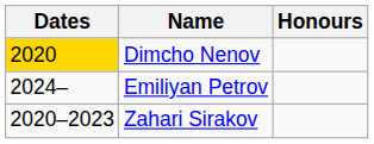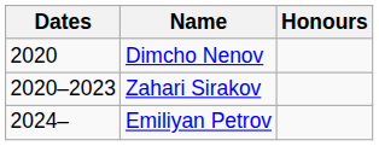Dimcho Nenov | Dates: gold background -> no background
rows swapped: Zahari Sirakov <-> Emiliyan Petrov
